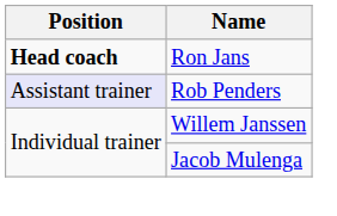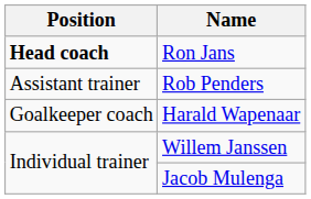Rob Penders | Position: lavender background -> no background
+ row: Goalkeeper coach | Harald Wapenaar
